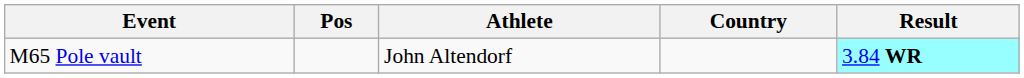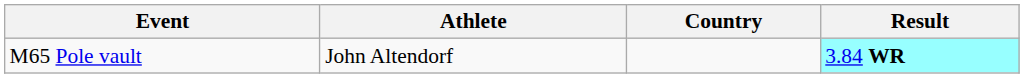- column: Pos
